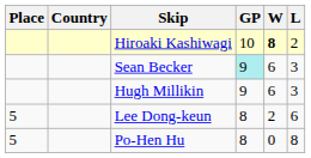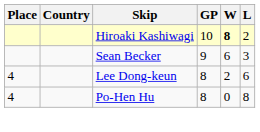Sean Becker | GP: paleturquoise background -> no background
- row: Hugh Millikin | 9 | 6 | 3
Lee Dong-keun | Place: 5 -> 4
Po-Hen Hu | Place: 5 -> 4
